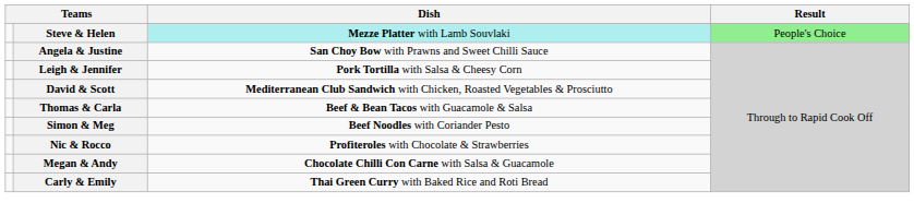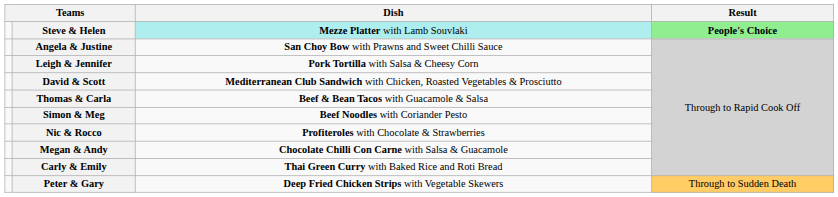Steve & Helen | Result: normal -> bold
+ row: Peter & Gary | Deep Fried Chicken Strips with Vegetable Skewers | Through to Sudden Death
